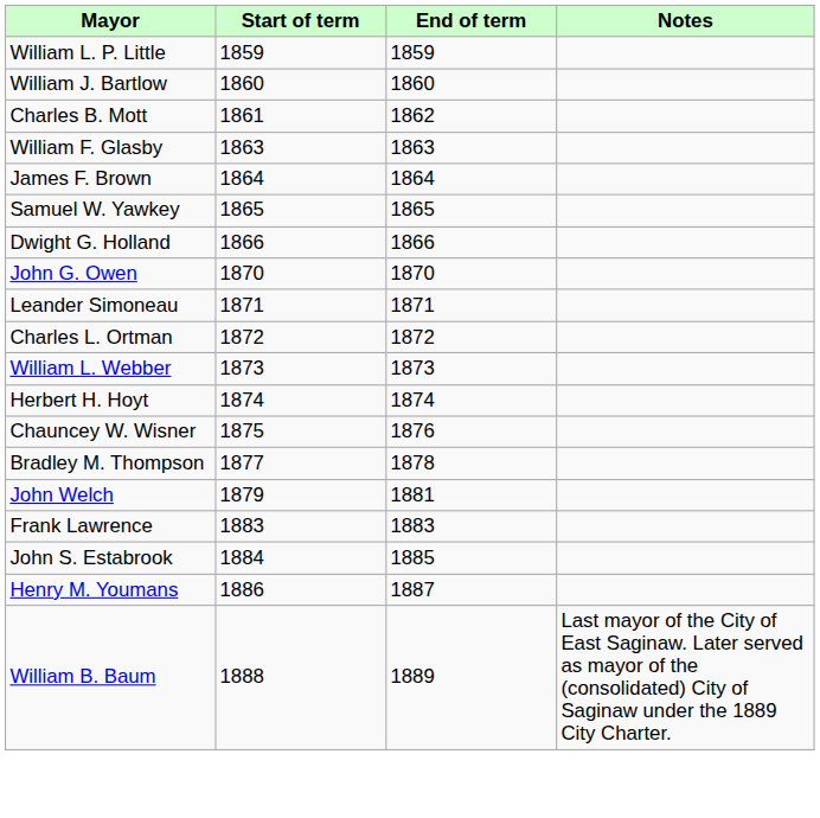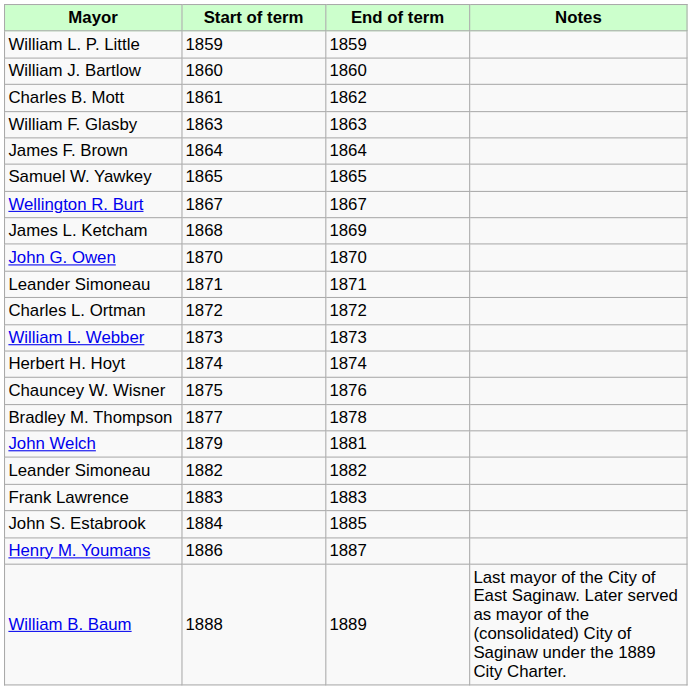- row: Dwight G. Holland | 1866 | 1866
+ row: Wellington R. Burt | 1867 | 1867
+ row: James L. Ketcham | 1868 | 1869
+ row: Leander Simoneau | 1882 | 1882
